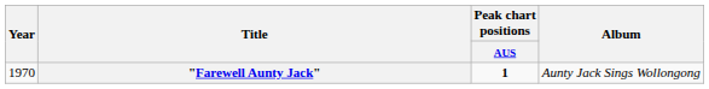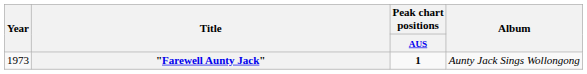"Farewell Aunty Jack" | Year: 1970 -> 1973
